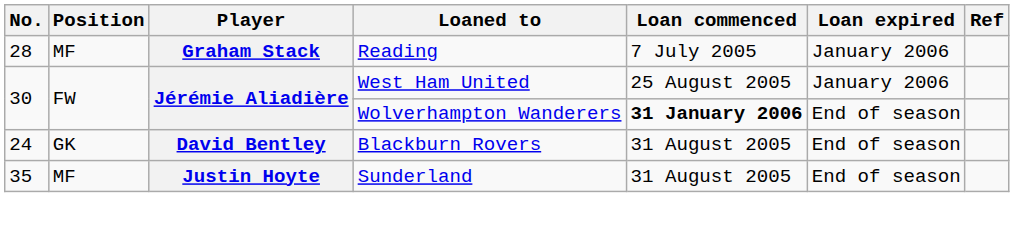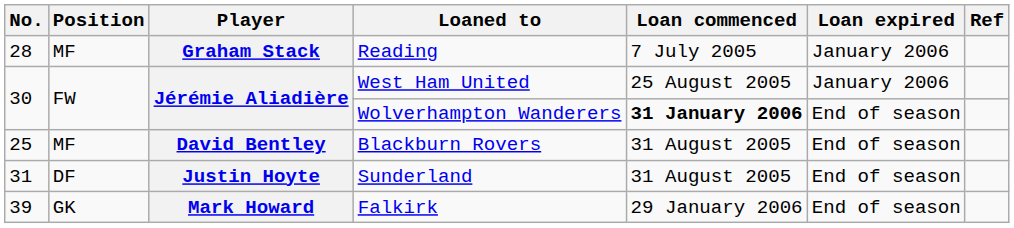Blackburn Rovers | No.: 24 -> 25
Blackburn Rovers | Position: GK -> MF
Sunderland | No.: 35 -> 31
Sunderland | Position: MF -> DF
+ row: 39 | GK | Mark Howard | Falkirk | 29 January 2006 | End of season
